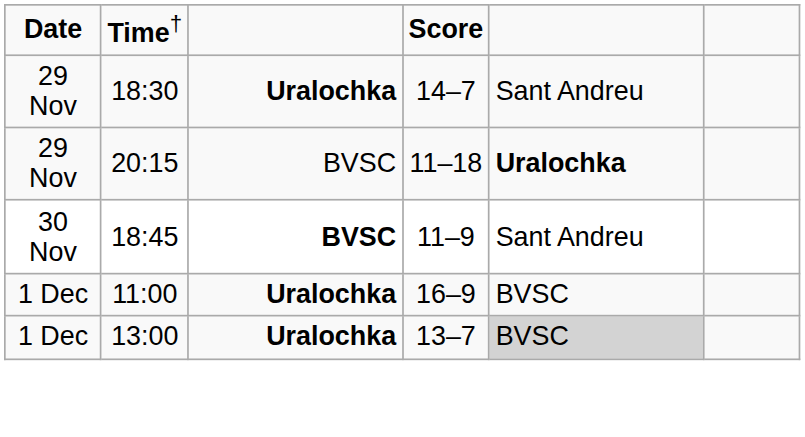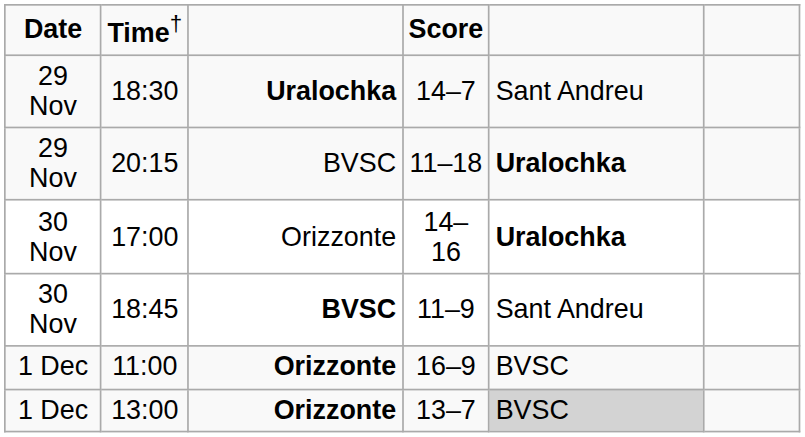+ row: 30 Nov | 17:00 | Orizzonte | 14–16 | Uralochka
11:00 | column 3: Uralochka -> Orizzonte
13:00 | column 3: Uralochka -> Orizzonte
